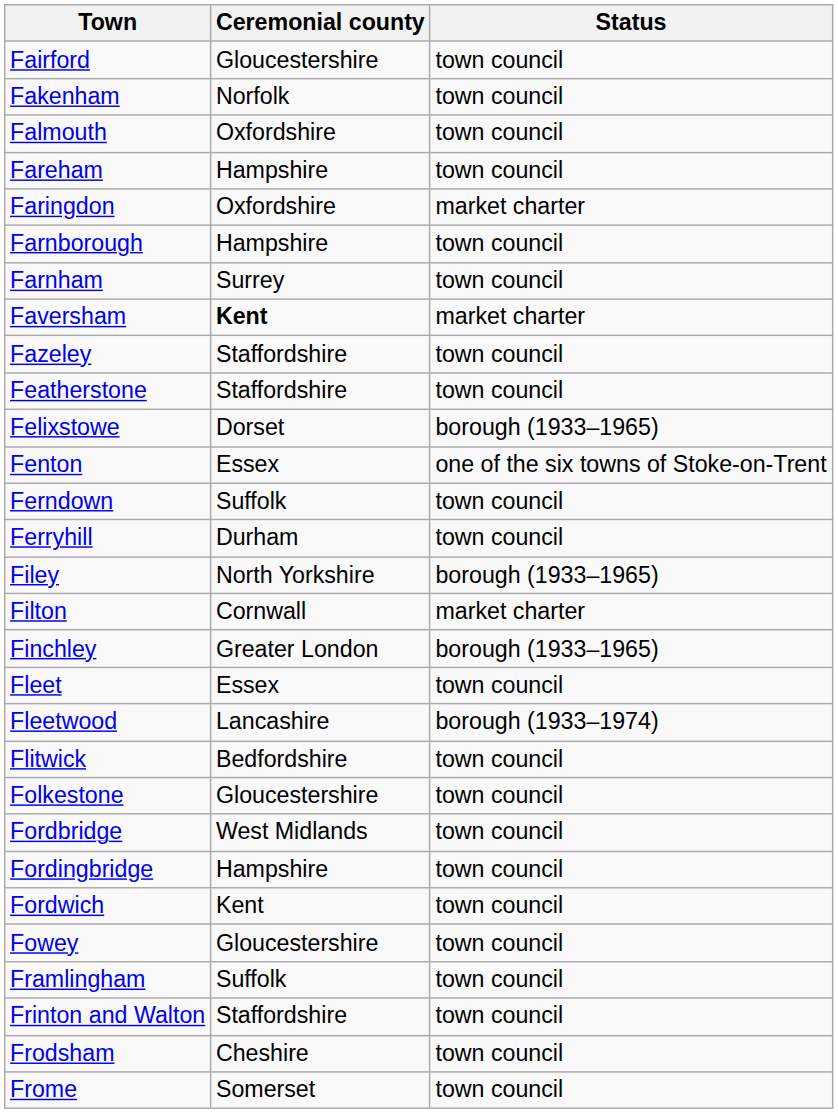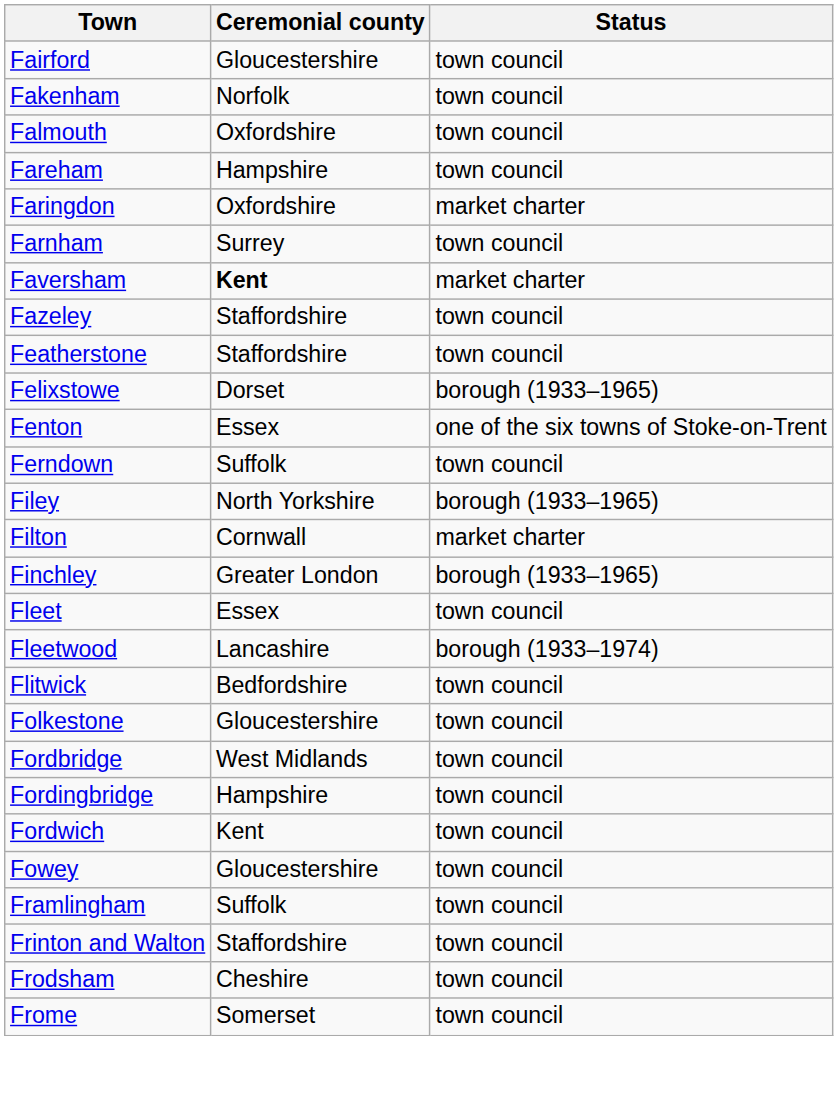- row: Farnborough | Hampshire | town council
- row: Ferryhill | Durham | town council
